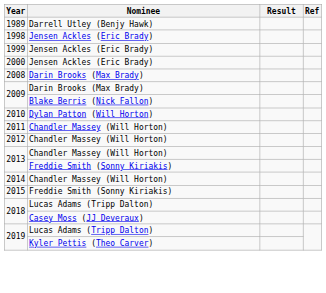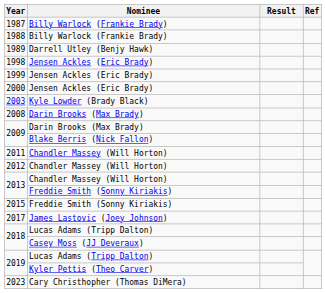+ row: 1987 | Billy Warlock (Frankie Brady)
+ row: 1988 | Billy Warlock (Frankie Brady)
+ row: 2003 | Kyle Lowder (Brady Black)
- row: 2010 | Dylan Patton (Will Horton)
- row: 2014 | Chandler Massey (Will Horton)
+ row: 2017 | James Lastovic (Joey Johnson)
+ row: 2023 | Cary Christhopher (Thomas DiMera)
